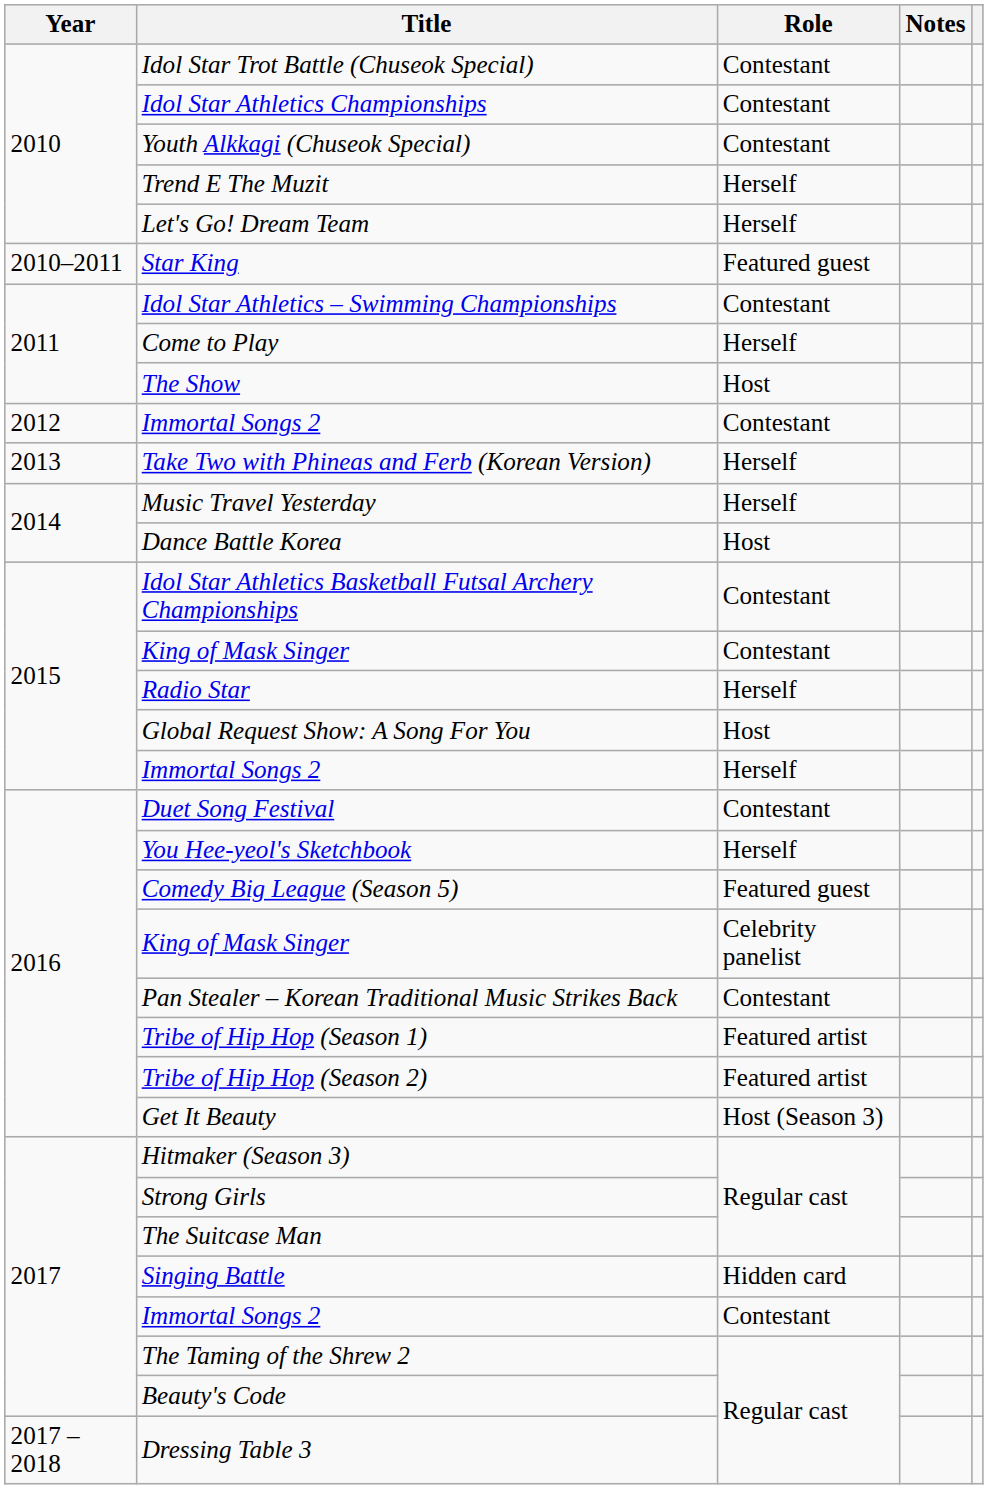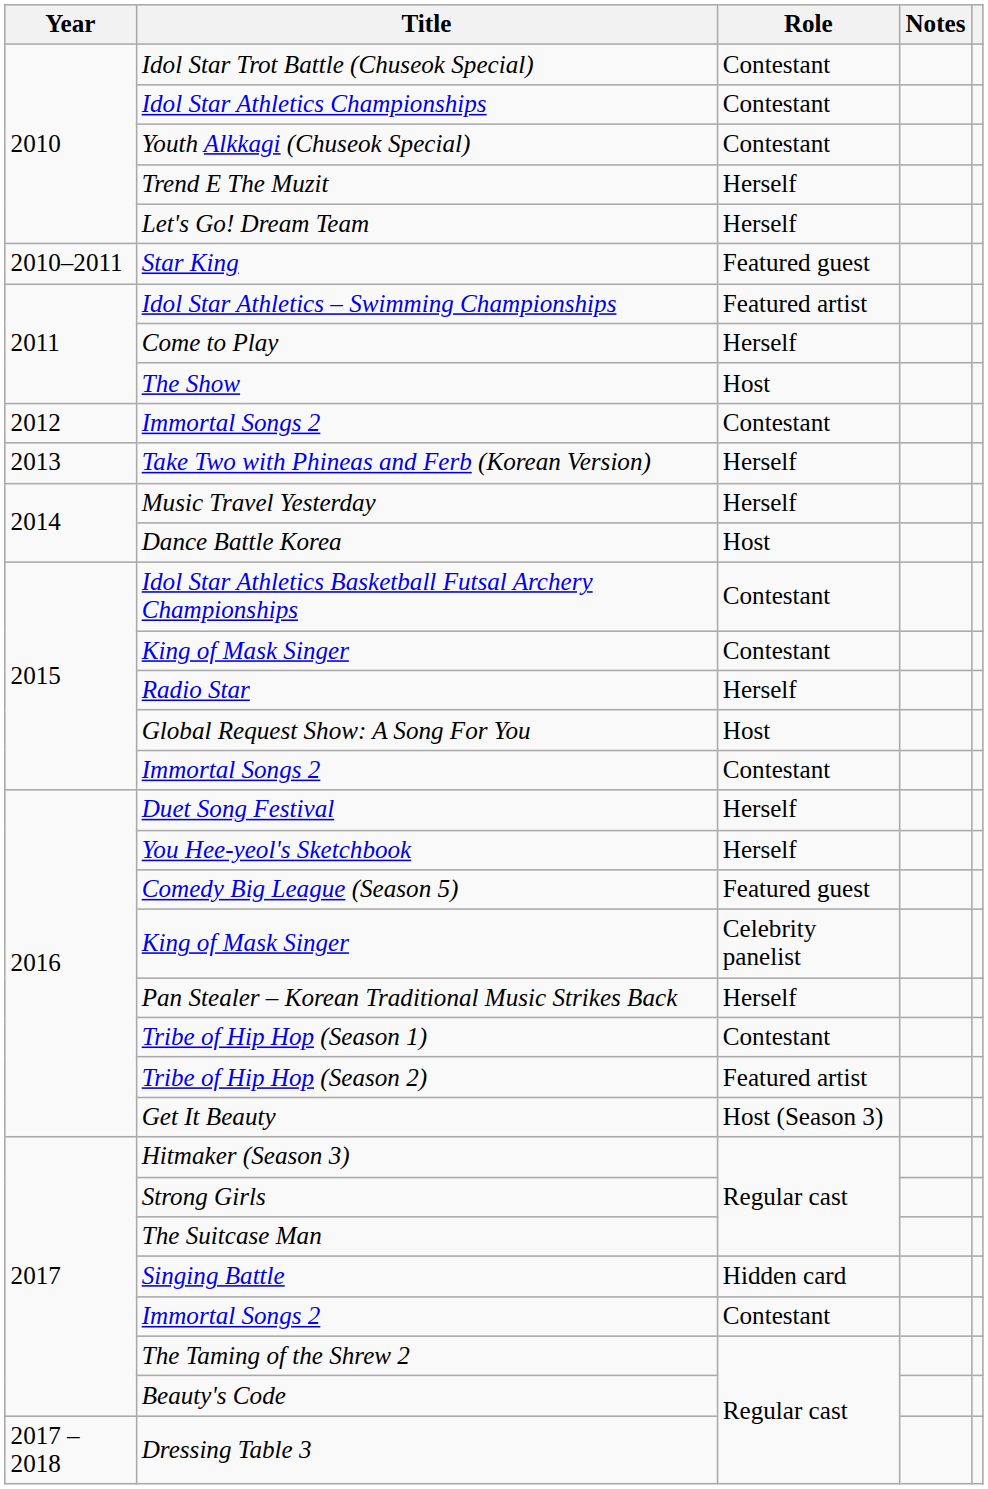Idol Star Athletics – Swimming Championships | Role: Contestant -> Featured artist
2015 / Immortal Songs 2 | Role: Herself -> Contestant
Duet Song Festival | Role: Contestant -> Herself
Pan Stealer – Korean Traditional Music Strikes Back | Role: Contestant -> Herself
Tribe of Hip Hop (Season 1) | Role: Featured artist -> Contestant
